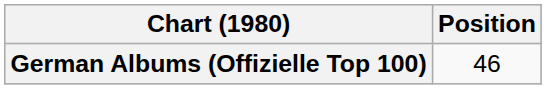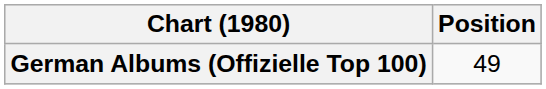German Albums (Offizielle Top 100) | Position: 46 -> 49
